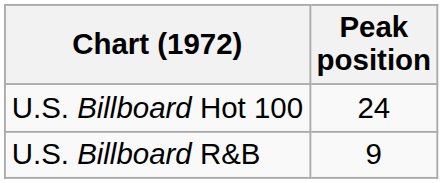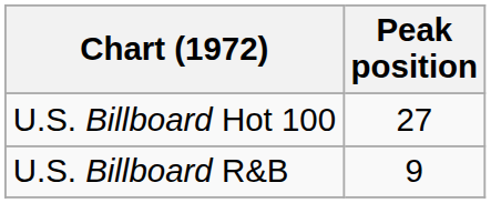U.S. Billboard Hot 100 | Peak position: 24 -> 27
